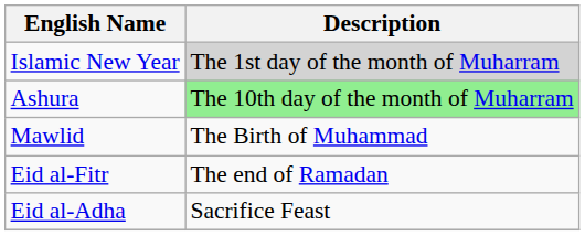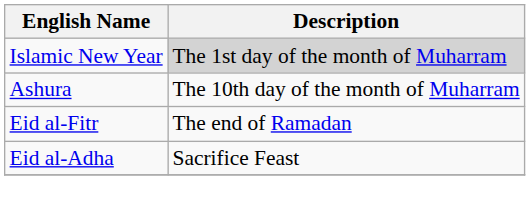Ashura | Description: lightgreen background -> no background
- row: Mawlid | The Birth of Muhammad
